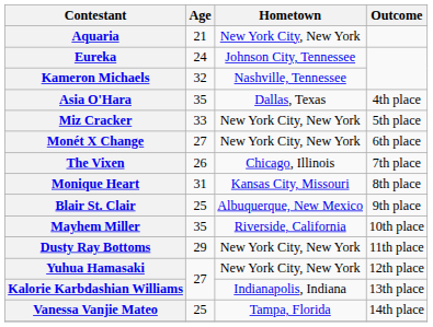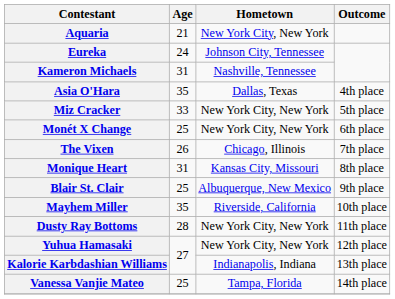Kameron Michaels | Age: 32 -> 31
Monét X Change | Age: 27 -> 25
Dusty Ray Bottoms | Age: 29 -> 28
